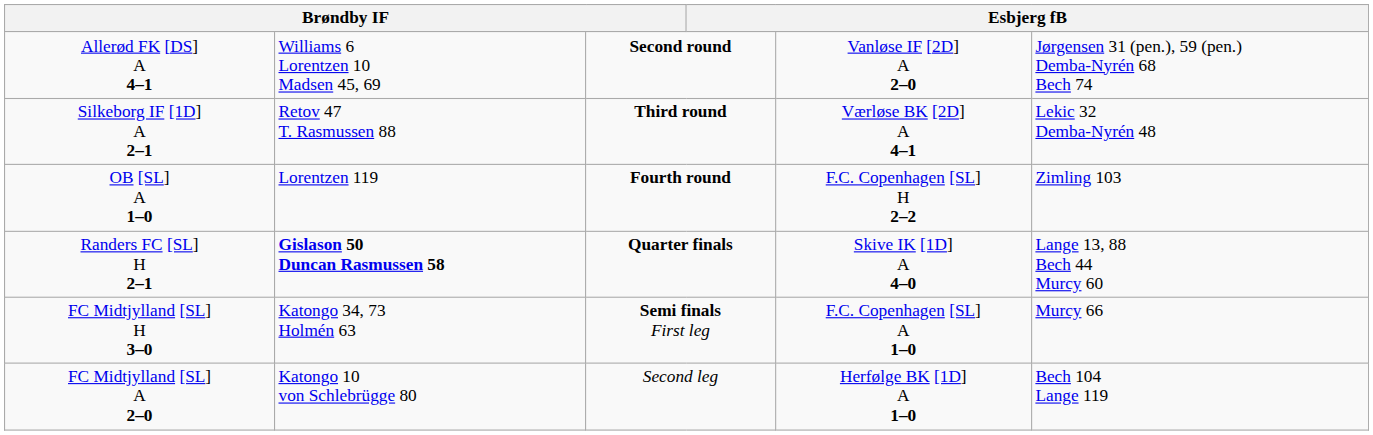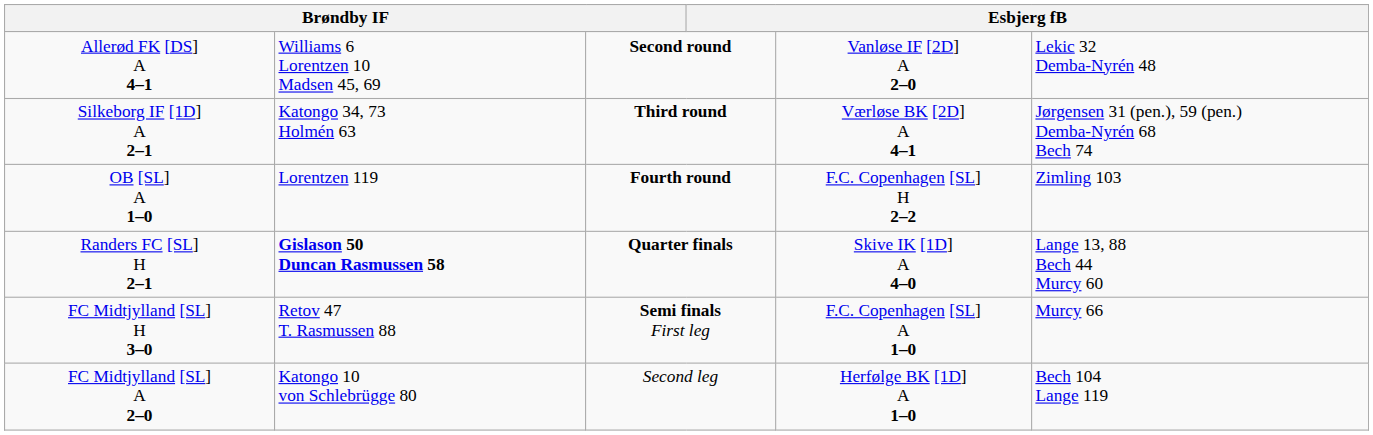Allerød FK [DS] A 4–1 | column 6: Jørgensen 31 (pen.), 59 (pen.) Demba-Nyrén 68 Bech 74 -> Lekic 32 Demba-Nyrén 48
Silkeborg IF [1D] A 2–1 | column 2: Retov 47 T. Rasmussen 88 -> Katongo 34, 73 Holmén 63
Silkeborg IF [1D] A 2–1 | column 6: Lekic 32 Demba-Nyrén 48 -> Jørgensen 31 (pen.), 59 (pen.) Demba-Nyrén 68 Bech 74
FC Midtjylland [SL] H 3–0 | column 2: Katongo 34, 73 Holmén 63 -> Retov 47 T. Rasmussen 88
